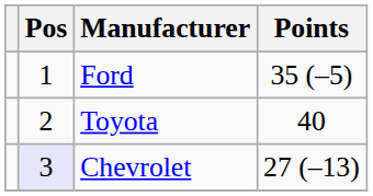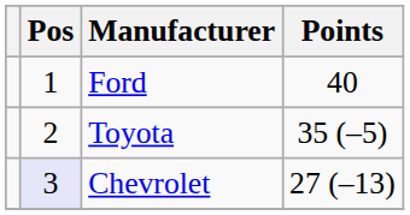Ford | Points: 35 (–5) -> 40
Toyota | Points: 40 -> 35 (–5)
